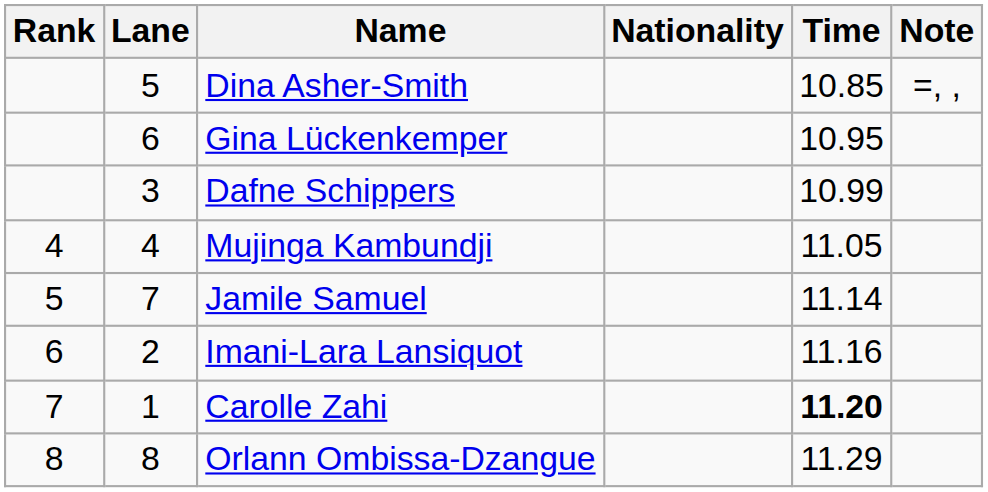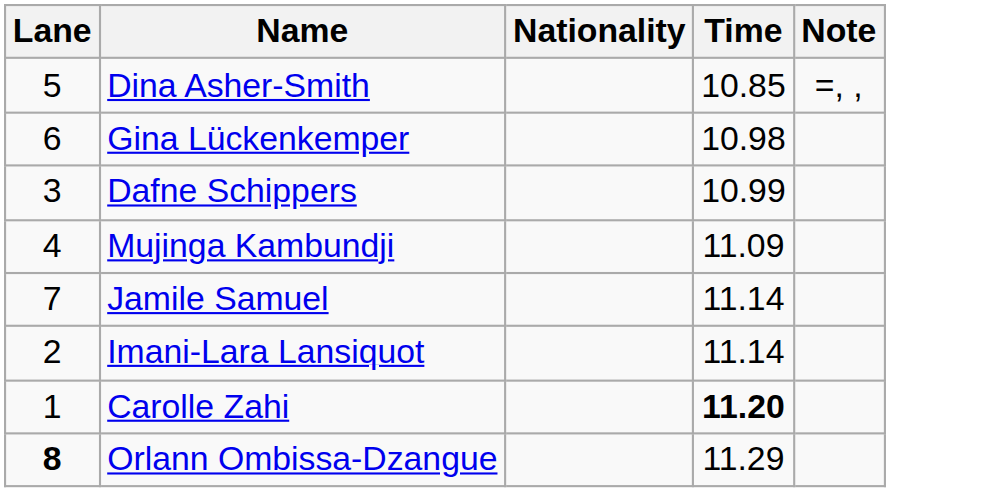- column: Rank | 4 | 5 | 6 | 7 | 8
Gina Lückenkemper | Time: 10.95 -> 10.98
Mujinga Kambundji | Time: 11.05 -> 11.09
Imani-Lara Lansiquot | Time: 11.16 -> 11.14
Orlann Ombissa-Dzangue | Lane: normal -> bold
